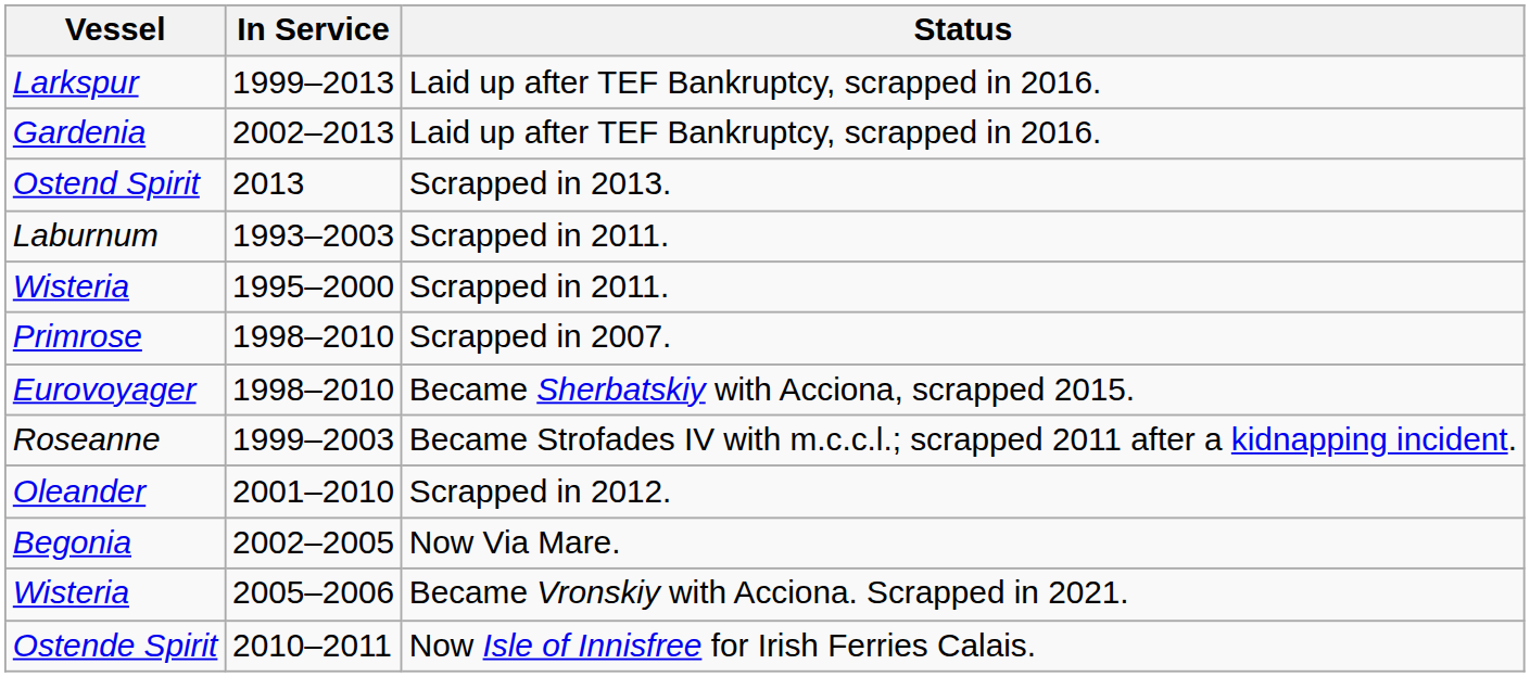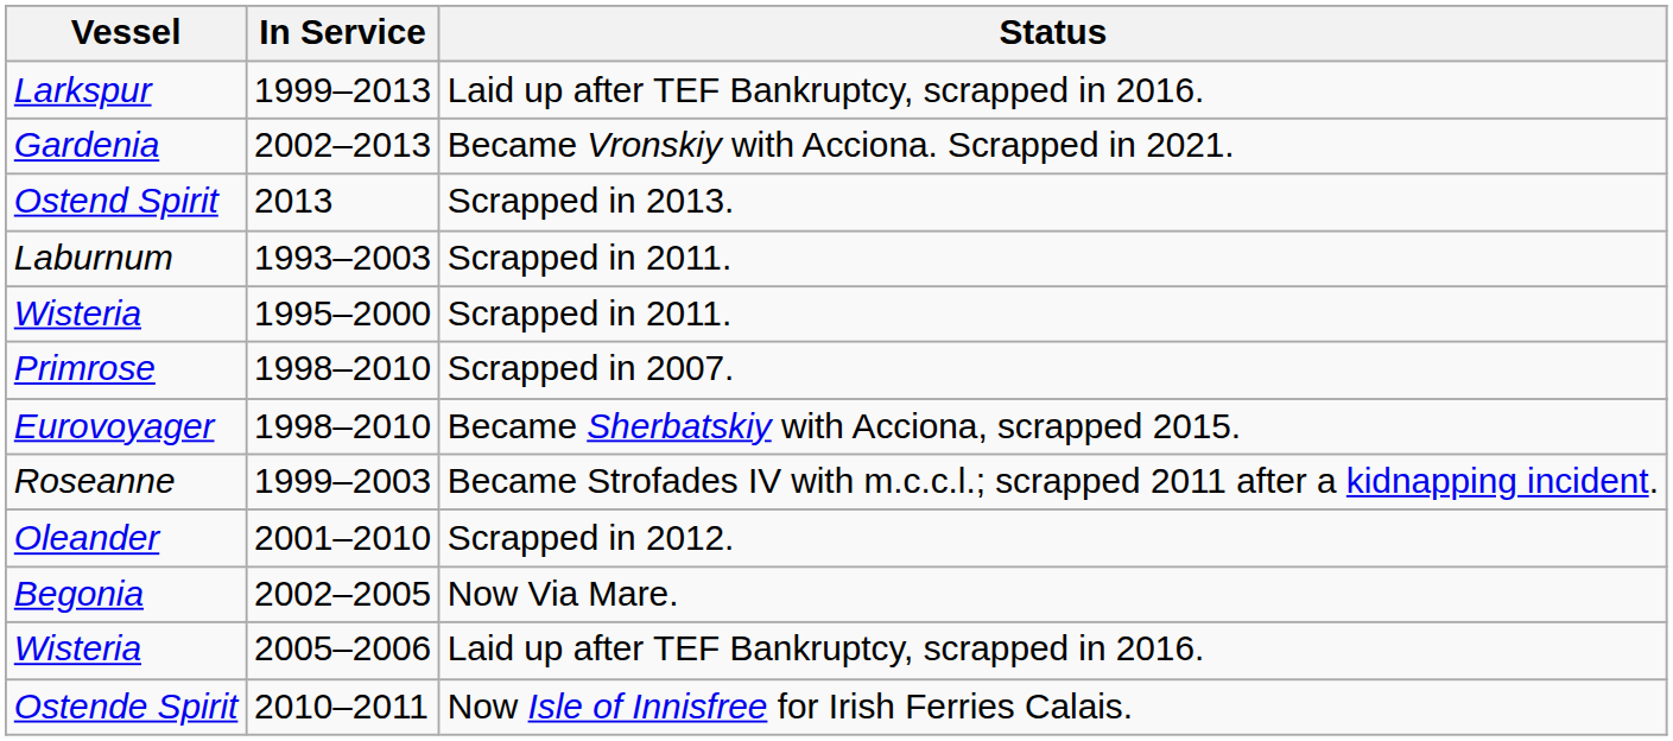Gardenia | Status: Laid up after TEF Bankruptcy, scrapped in 2016. -> Became Vronskiy with Acciona. Scrapped in 2021.
Wisteria / 2005–2006 | Status: Became Vronskiy with Acciona. Scrapped in 2021. -> Laid up after TEF Bankruptcy, scrapped in 2016.
